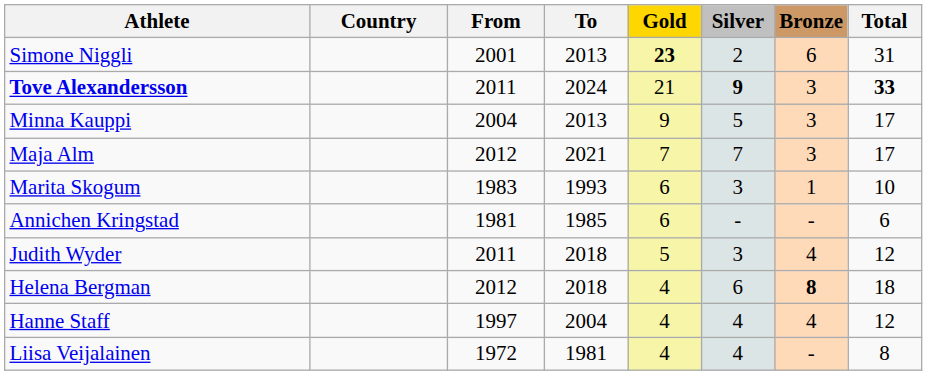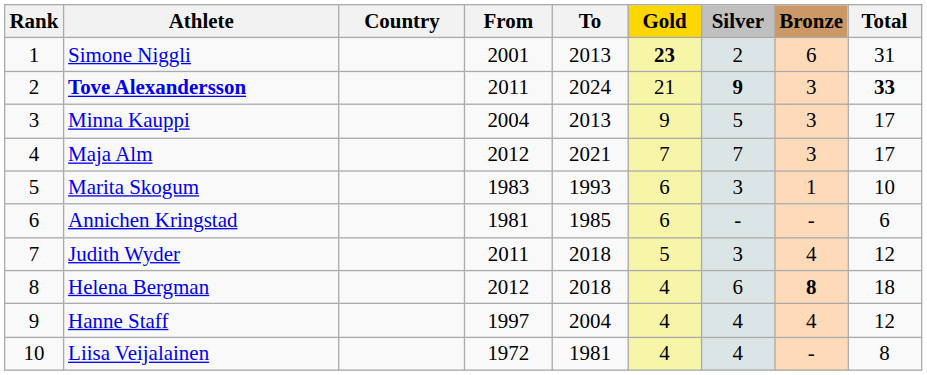+ column: Rank | 1 | 2 | 3 | 4 | 5 | 6 | 7 | 8 | 9 | 10
